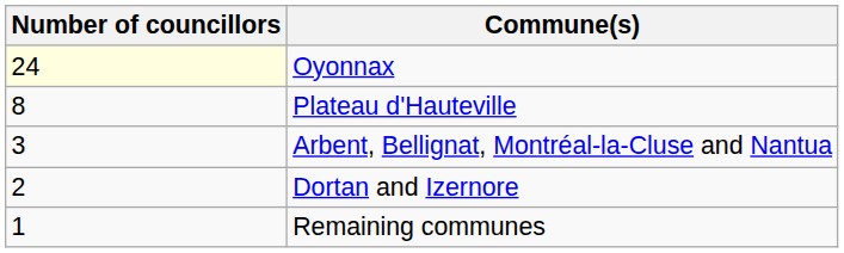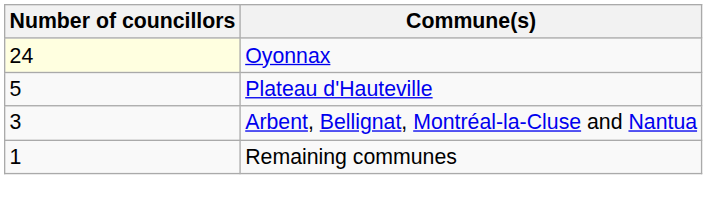Plateau d'Hauteville | Number of councillors: 8 -> 5
- row: 2 | Dortan and Izernore
